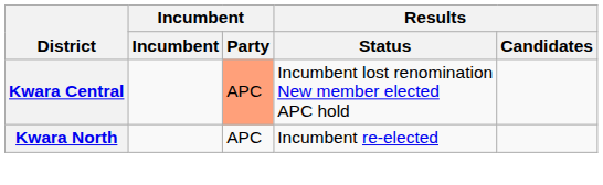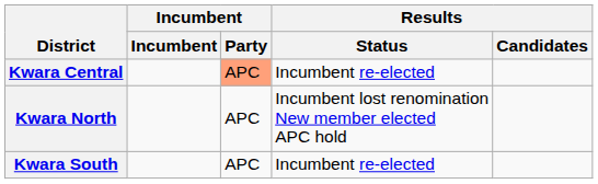Kwara Central | Results / Status: Incumbent lost renomination New member elected APC hold -> Incumbent re-elected
Kwara North | Results / Status: Incumbent re-elected -> Incumbent lost renomination New member elected APC hold
+ row: Kwara South | APC | Incumbent re-elected
